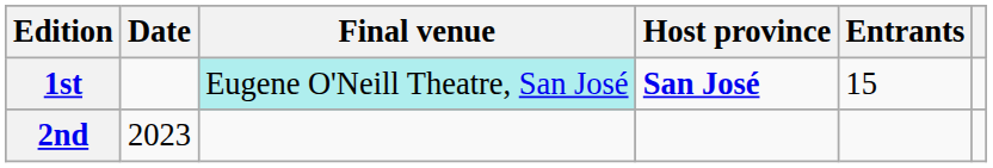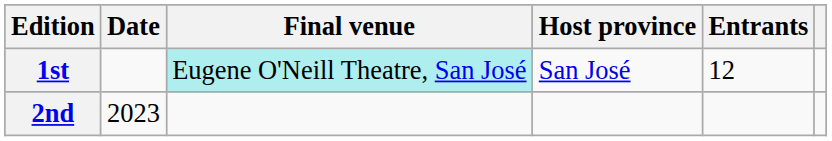1st | Host province: bold -> normal
1st | Entrants: 15 -> 12
